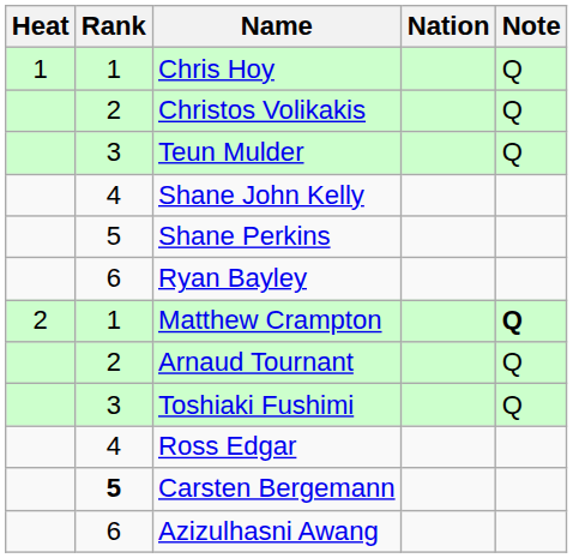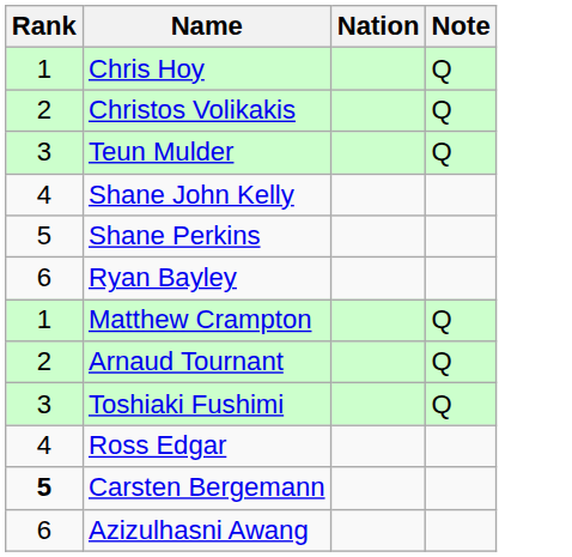- column: Heat | 1 | 2
Matthew Crampton | Note: bold -> normal
